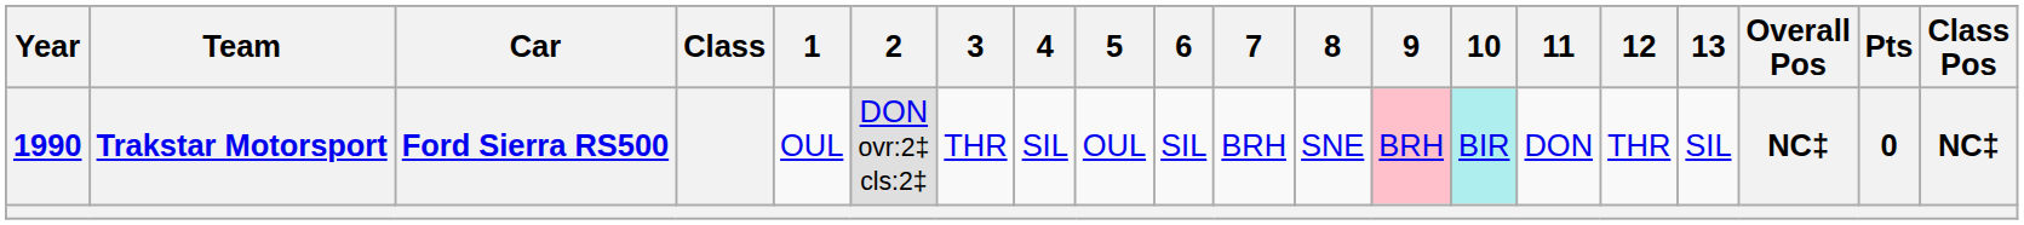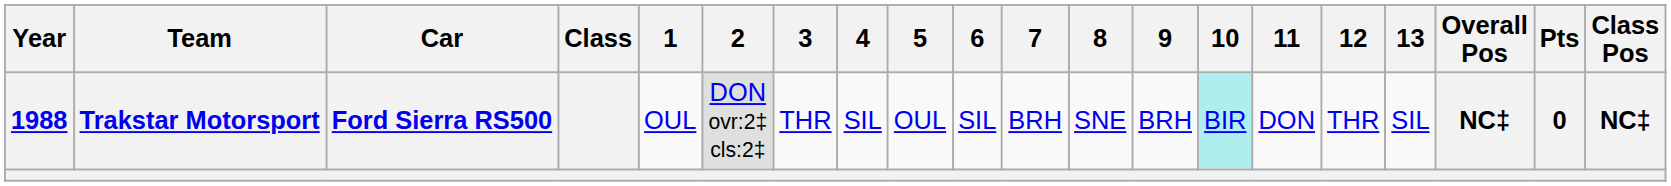Trakstar Motorsport | Year: 1990 -> 1988
Trakstar Motorsport | 9: pink background -> no background
